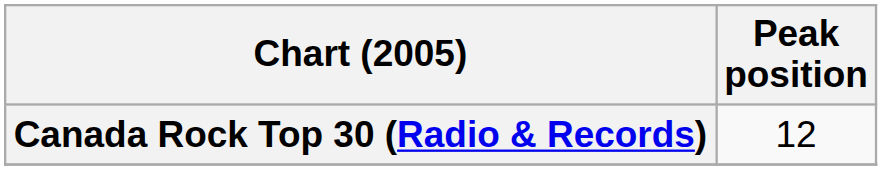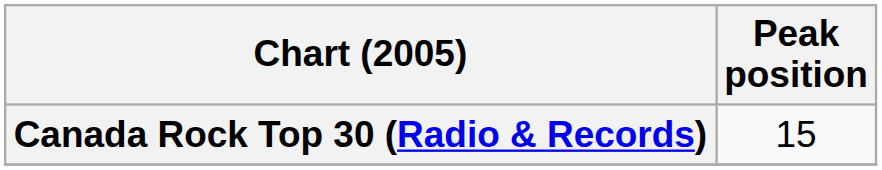Canada Rock Top 30 (Radio & Records) | Peak position: 12 -> 15
